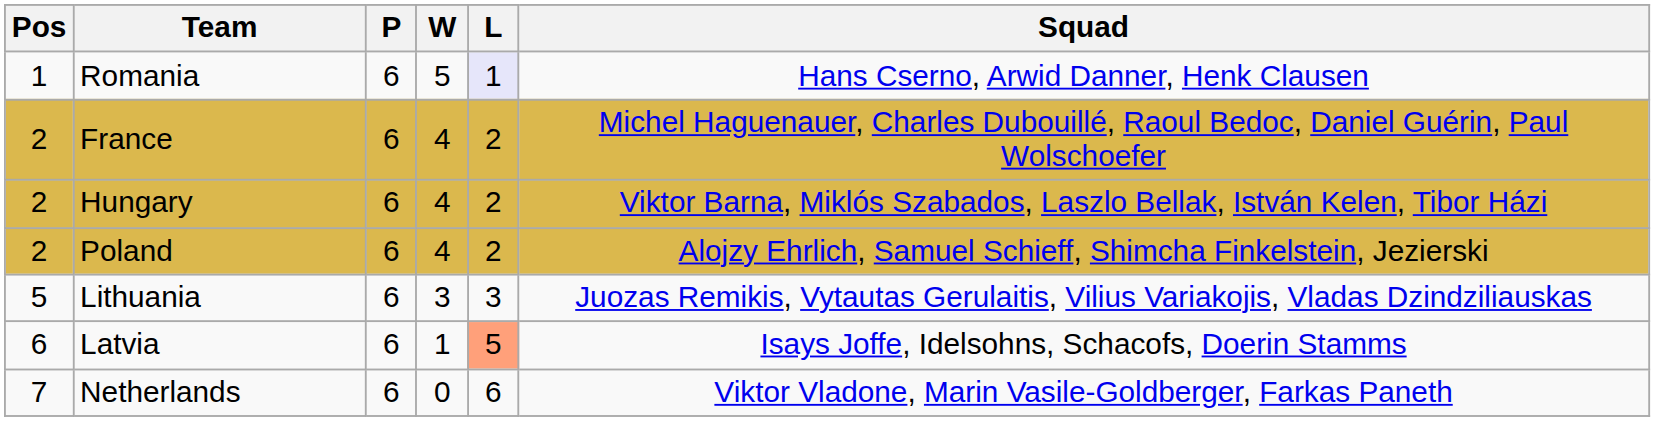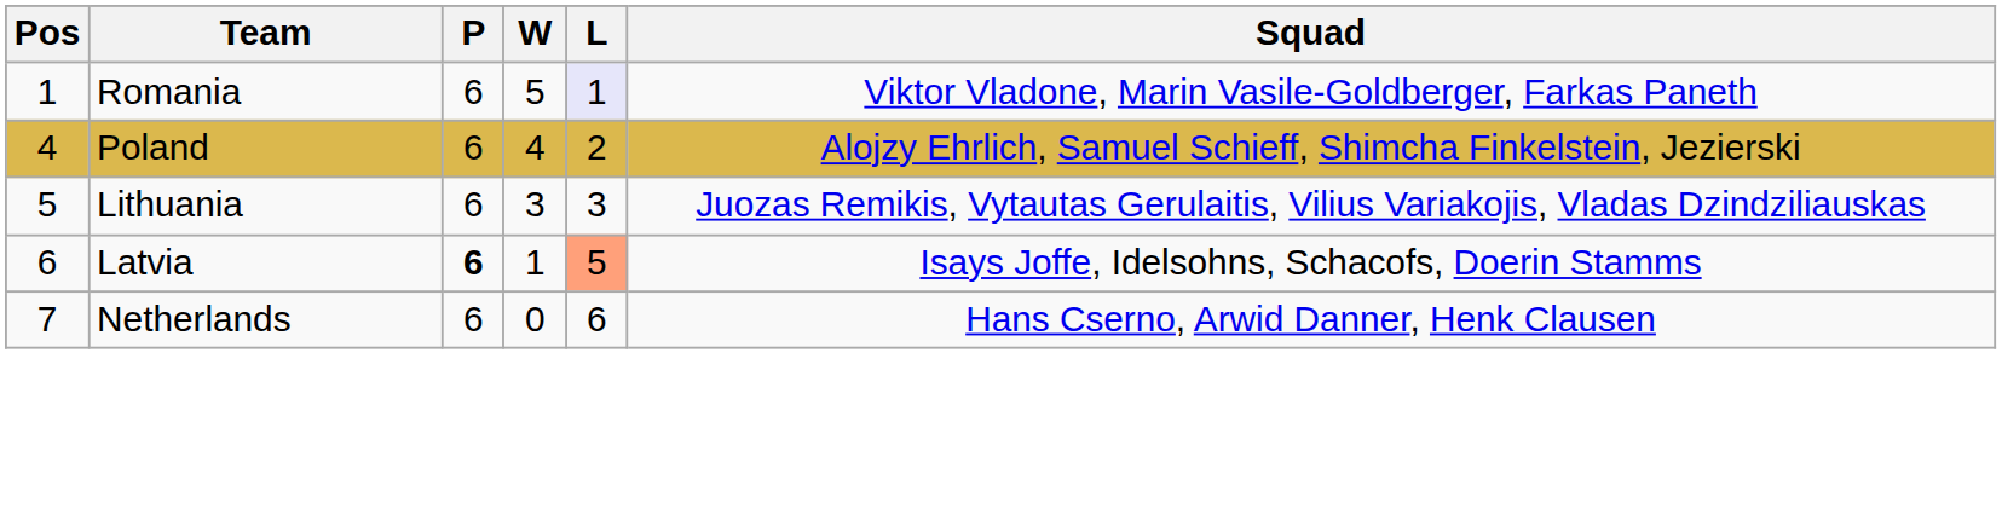Romania | Squad: Hans Cserno, Arwid Danner, Henk Clausen -> Viktor Vladone, Marin Vasile-Goldberger, Farkas Paneth
- row: 2 | France | 6 | 4 | 2 | Michel Haguenauer, Charles Dubouillé, Raoul Bedoc, Daniel Guérin, Paul Wolschoefer
- row: 2 | Hungary | 6 | 4 | 2 | Viktor Barna, Miklós Szabados, Laszlo Bellak, István Kelen, Tibor Házi
Poland | Pos: 2 -> 4
Latvia | P: normal -> bold
Netherlands | Squad: Viktor Vladone, Marin Vasile-Goldberger, Farkas Paneth -> Hans Cserno, Arwid Danner, Henk Clausen
